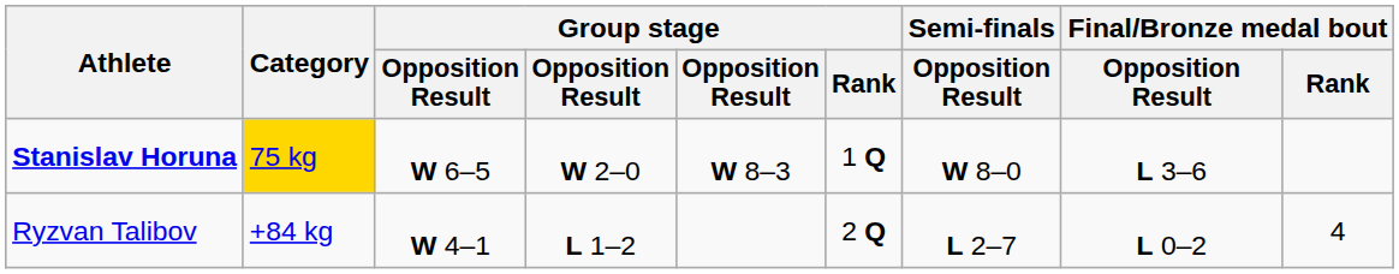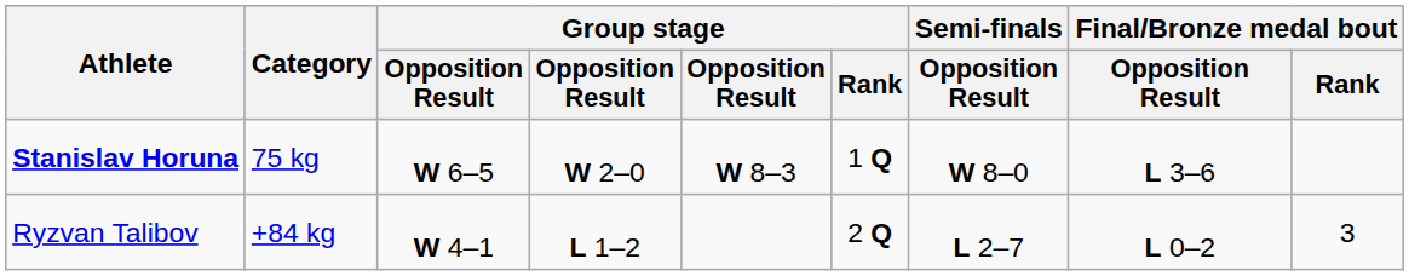Stanislav Horuna | Category: gold background -> no background
Ryzvan Talibov | Final/Bronze medal bout / Rank: 4 -> 3
